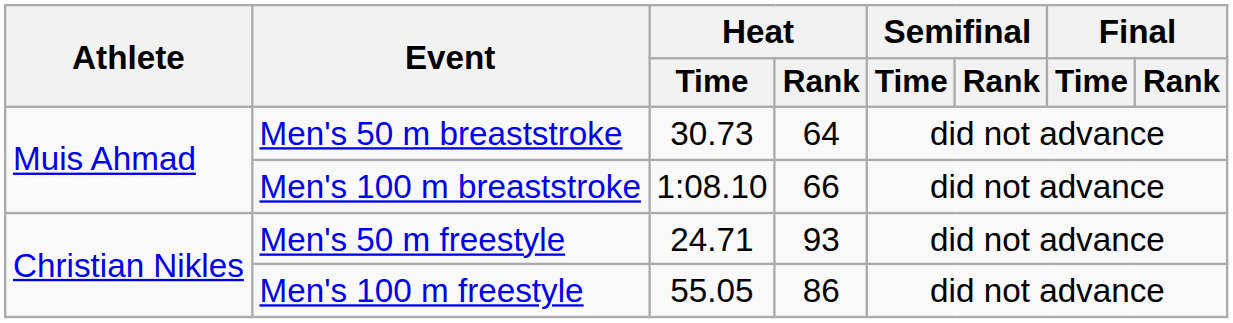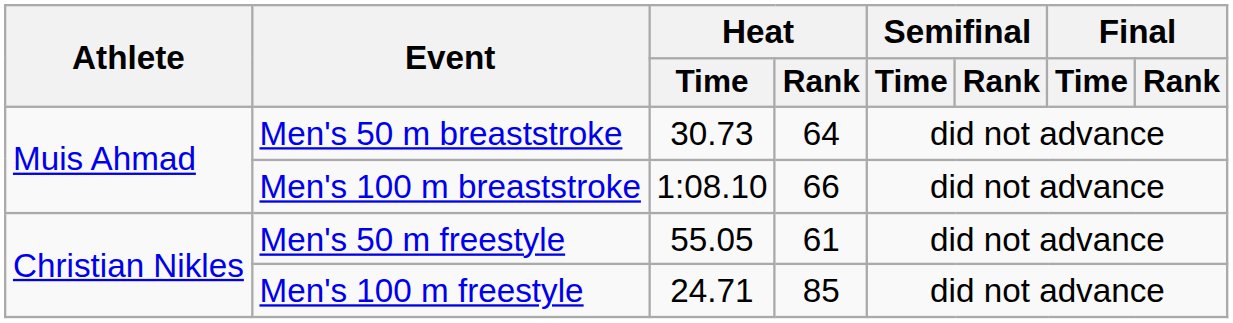Men's 50 m freestyle | Heat / Time: 24.71 -> 55.05
Men's 50 m freestyle | Heat / Rank: 93 -> 61
Men's 100 m freestyle | Heat / Time: 55.05 -> 24.71
Men's 100 m freestyle | Heat / Rank: 86 -> 85
